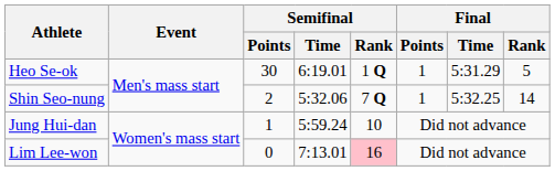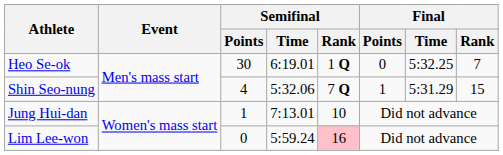Heo Se-ok | Final / Points: 1 -> 0
Heo Se-ok | Final / Time: 5:31.29 -> 5:32.25
Heo Se-ok | Final / Rank: 5 -> 7
Shin Seo-nung | Semifinal / Points: 2 -> 4
Shin Seo-nung | Final / Time: 5:32.25 -> 5:31.29
Shin Seo-nung | Final / Rank: 14 -> 15
Jung Hui-dan | Semifinal / Time: 5:59.24 -> 7:13.01
Lim Lee-won | Semifinal / Time: 7:13.01 -> 5:59.24
